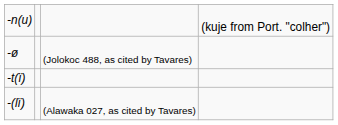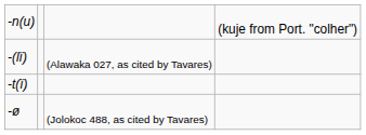rows swapped: -(lï) <-> -ø
